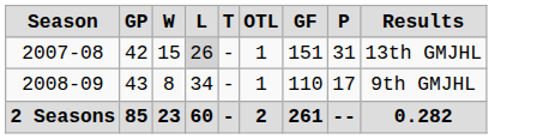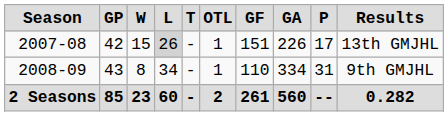+ column: GA | 226 | 334 | 560
2007-08 | P: 31 -> 17
2008-09 | P: 17 -> 31
